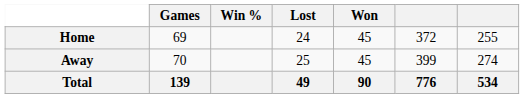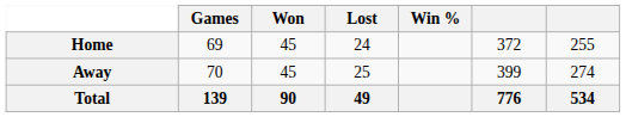columns swapped: Won <-> Win %
